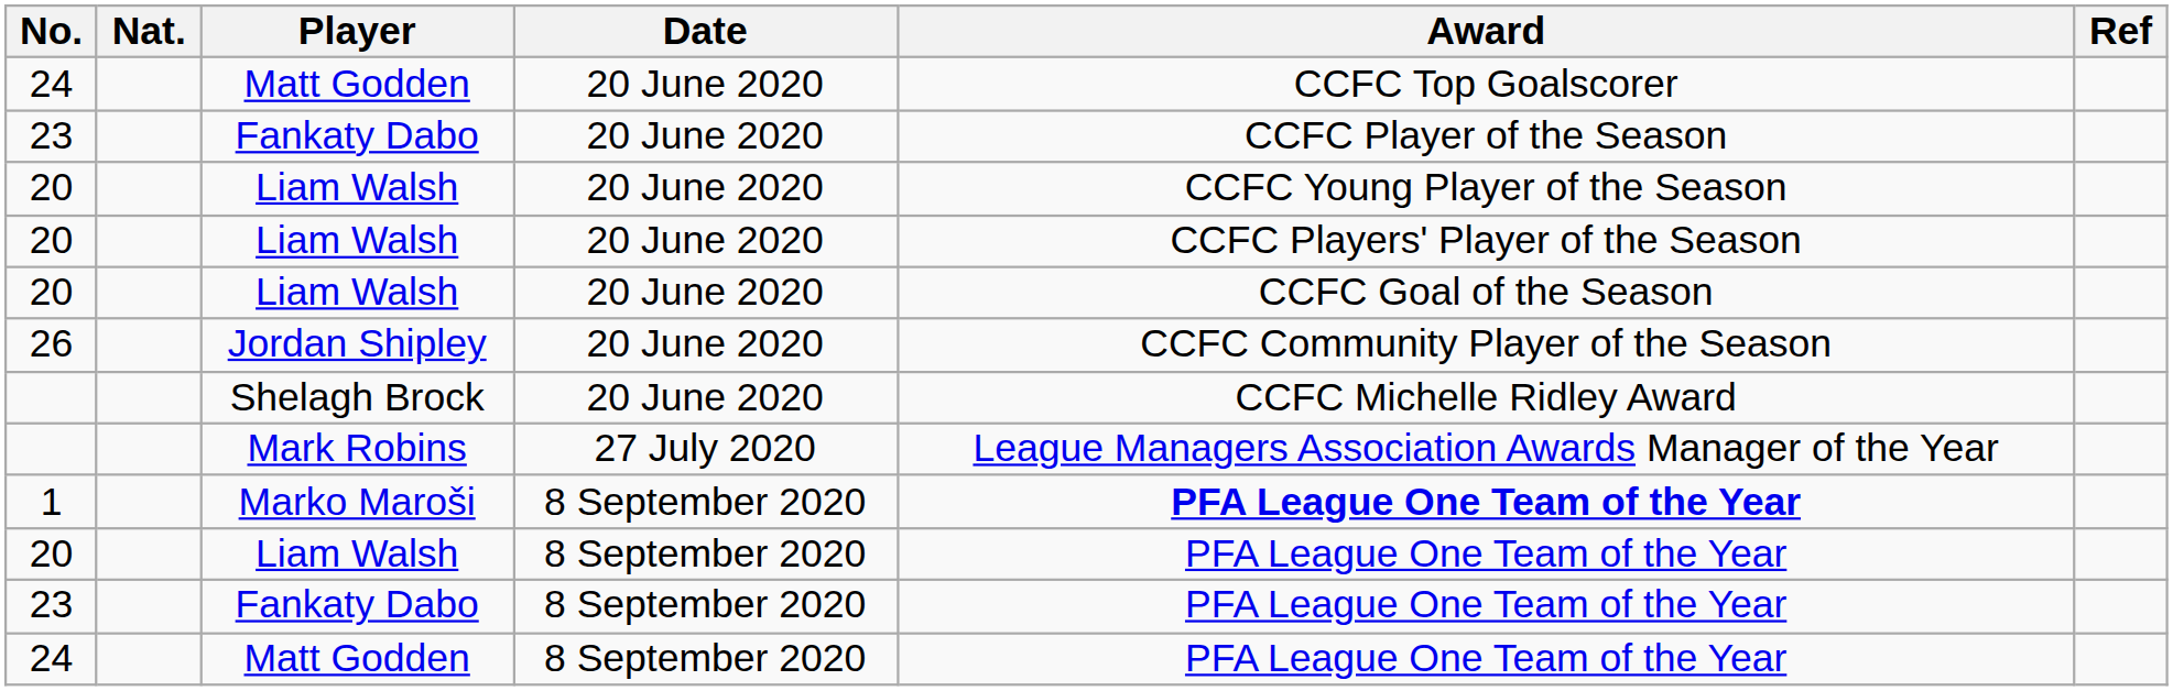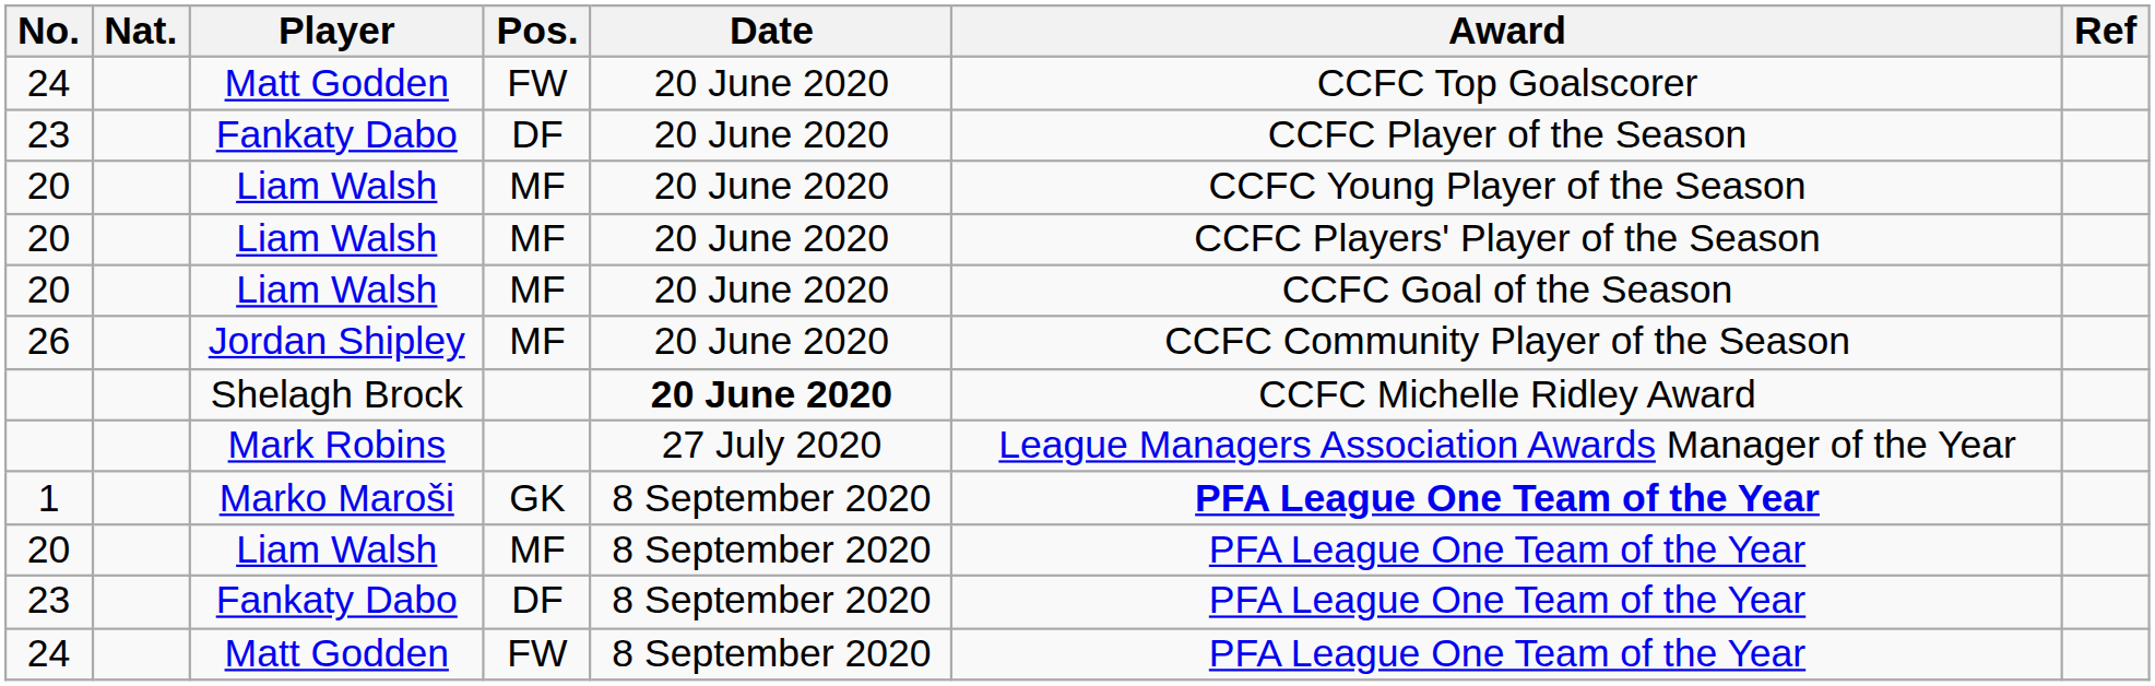+ column: Pos. | FW | DF | MF | MF | MF | MF | GK | MF | DF | FW
Shelagh Brock | Date: normal -> bold
